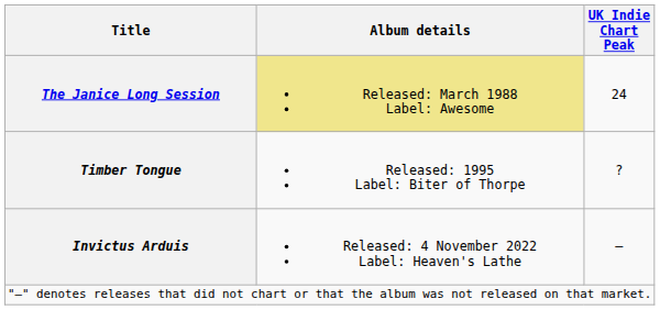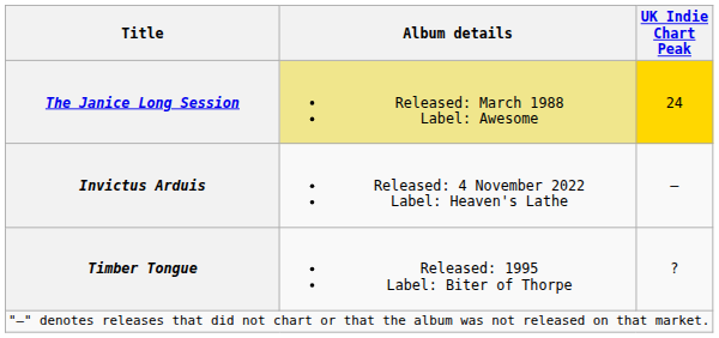The Janice Long Session | UK Indie Chart Peak: no background -> gold background
rows swapped: Timber Tongue <-> Invictus Arduis
